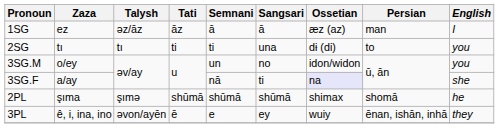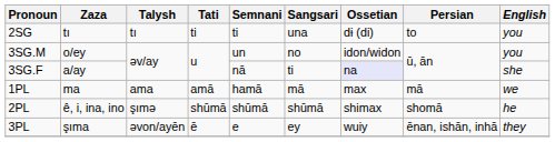- row: 1SG | ez | əz/āz | āz | ā | ā | æz (az) | man | I
+ row: 1PL | ma | ama | amā | hamā | mā | max | mā | we
2PL | Zaza: şıma -> ê, i, ina, ino
3PL | Zaza: ê, i, ina, ino -> şıma
